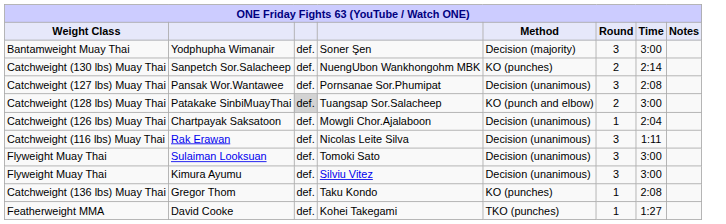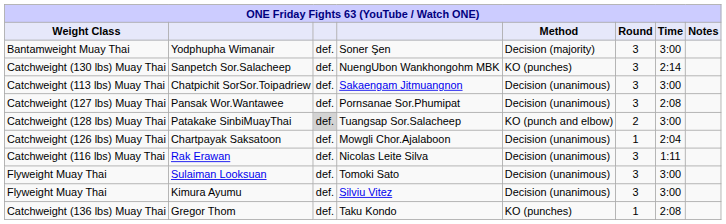Sanpetch Sor.Salacheep | Round: 2 -> 3
+ row: Catchweight (113 lbs) Muay Thai | Chatpichit SorSor.Toipadriew | def. | Sakaengam Jitmuangnon | Decision (unanimous) | 3 | 3:00
- row: Featherweight MMA | David Cooke | def. | Kohei Takegami | TKO (punches) | 1 | 1:27
